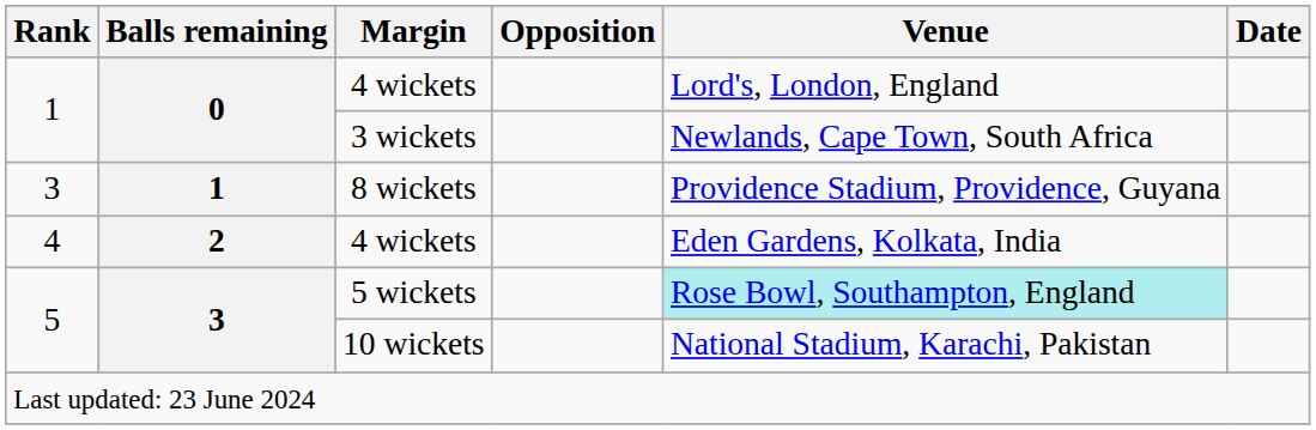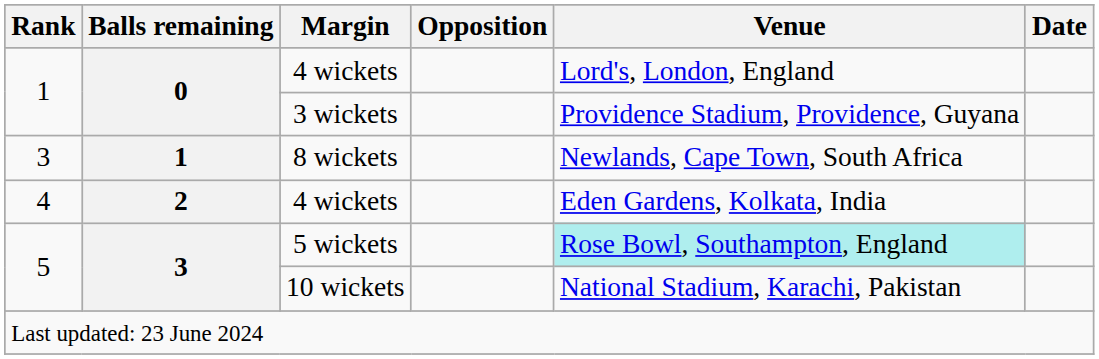3 wickets | Venue: Newlands, Cape Town, South Africa -> Providence Stadium, Providence, Guyana
8 wickets | Venue: Providence Stadium, Providence, Guyana -> Newlands, Cape Town, South Africa
